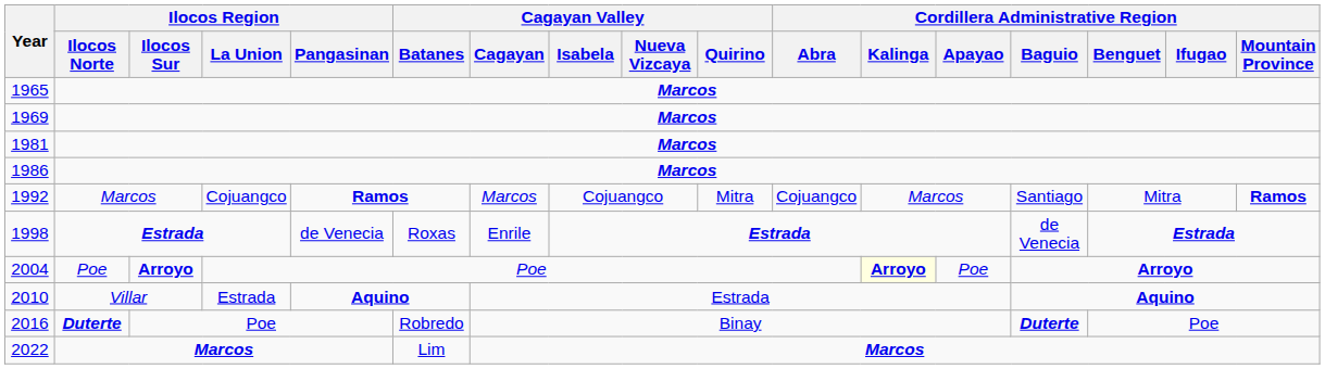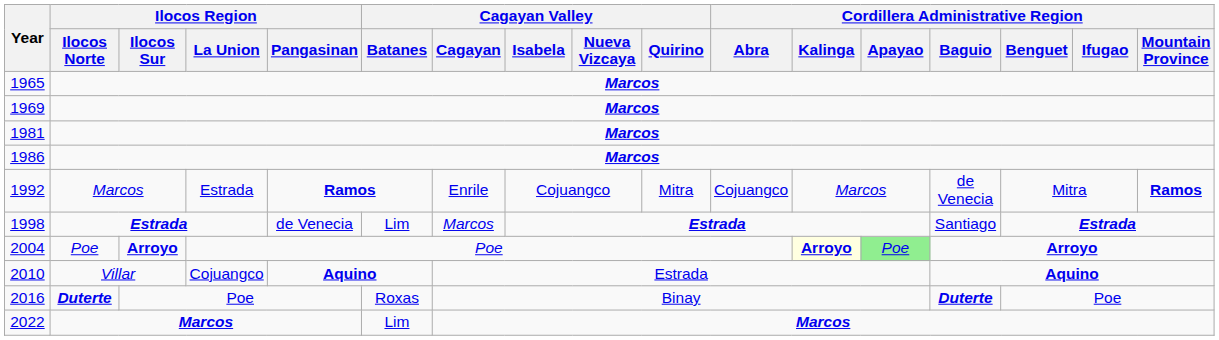1992 | Ilocos Region / La Union: Cojuangco -> Estrada
1992 | Cagayan Valley / Cagayan: Marcos -> Enrile
1992 | Cordillera Administrative Region / Baguio: Santiago -> de Venecia
1998 | Cagayan Valley / Batanes: Roxas -> Lim
1998 | Cagayan Valley / Cagayan: Enrile -> Marcos
1998 | Cordillera Administrative Region / Baguio: de Venecia -> Santiago
2004 | Cordillera Administrative Region / Apayao: no background -> lightgreen background
2010 | Ilocos Region / La Union: Estrada -> Cojuangco
2016 | Cagayan Valley / Batanes: Robredo -> Roxas
